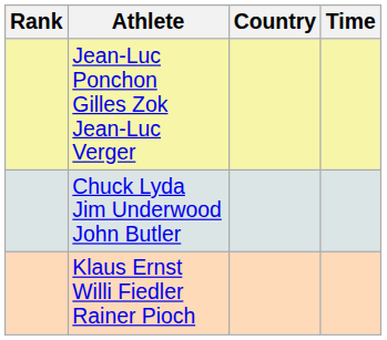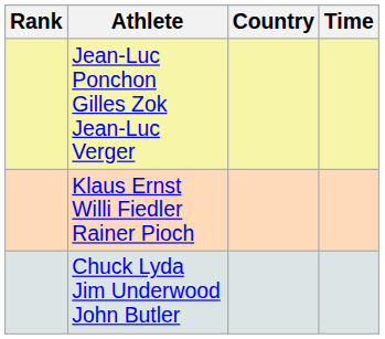rows swapped: Chuck Lyda Jim Underwood John Butler <-> Klaus Ernst Willi Fiedler Rainer Pioch
